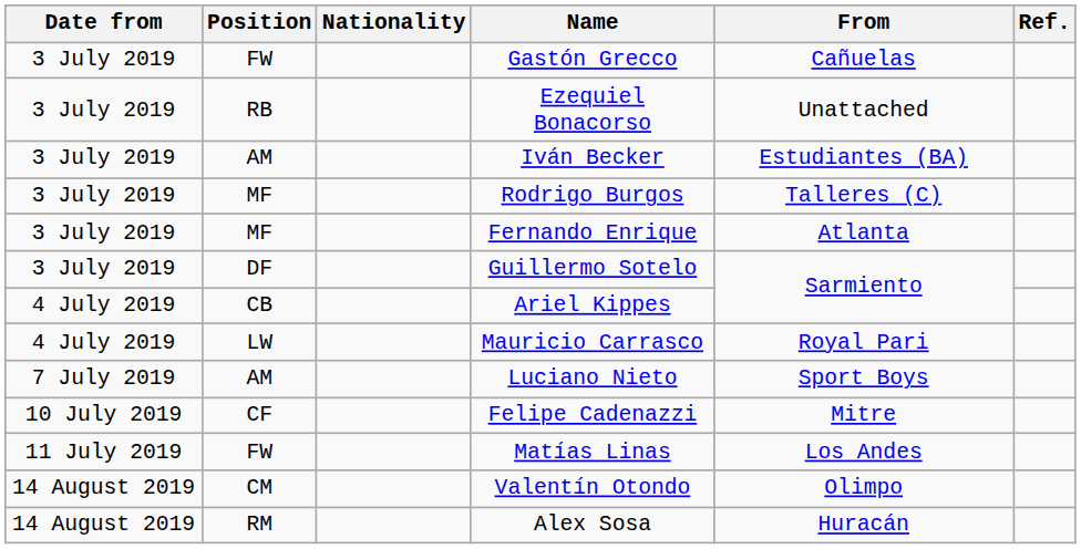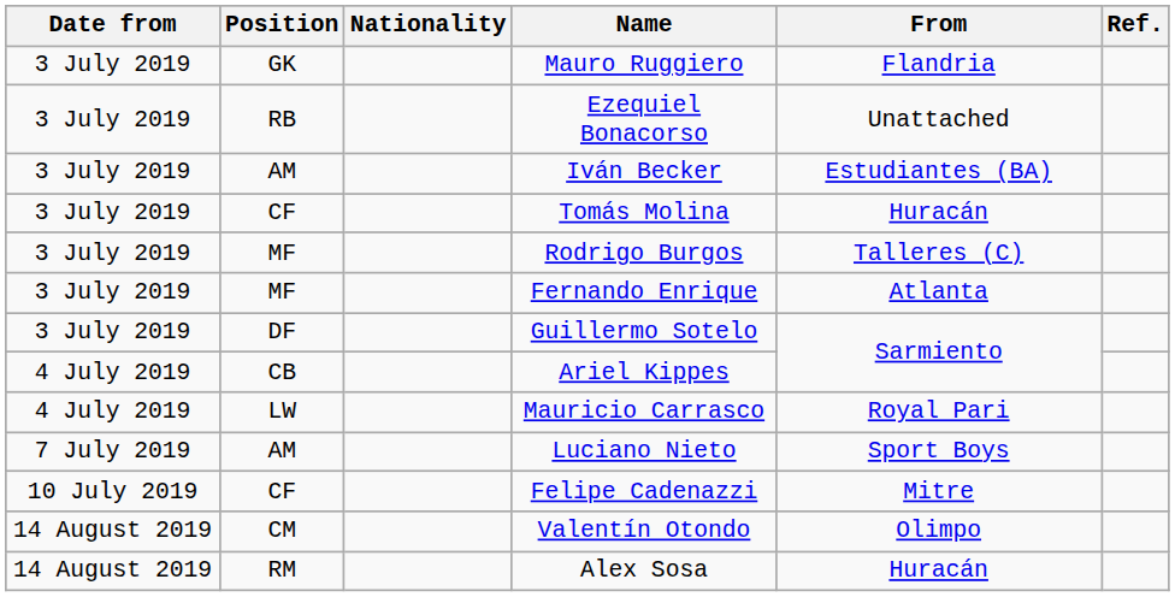- row: 3 July 2019 | FW | Gastón Grecco | Cañuelas
+ row: 3 July 2019 | GK | Mauro Ruggiero | Flandria
+ row: 3 July 2019 | CF | Tomás Molina | Huracán
- row: 11 July 2019 | FW | Matías Linas | Los Andes
